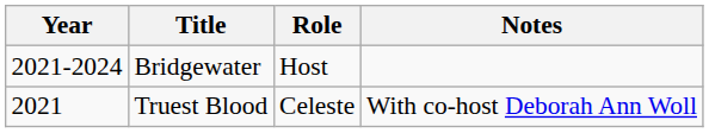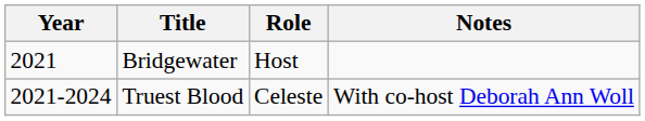Bridgewater | Year: 2021-2024 -> 2021
Truest Blood | Year: 2021 -> 2021-2024
